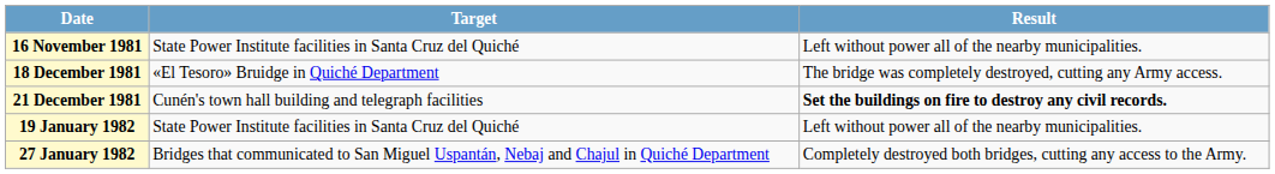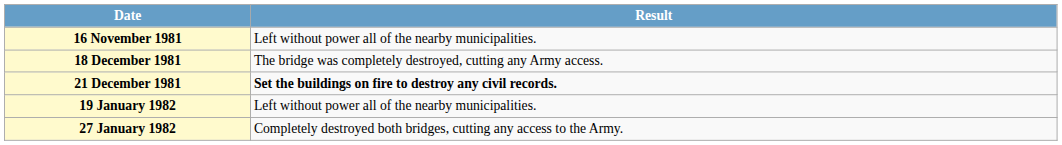- column: Target | State Power Institute facilities in Santa Cruz del Quiché | «El Tesoro» Bruidge in Quiché Department | Cunén's town hall building and telegraph facilities | State Power Institute facilities in Santa Cruz del Quiché | Bridges that communicated to San Miguel Uspantán, Nebaj and Chajul in Quiché Department
